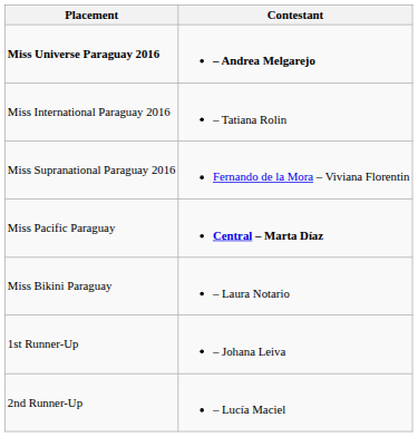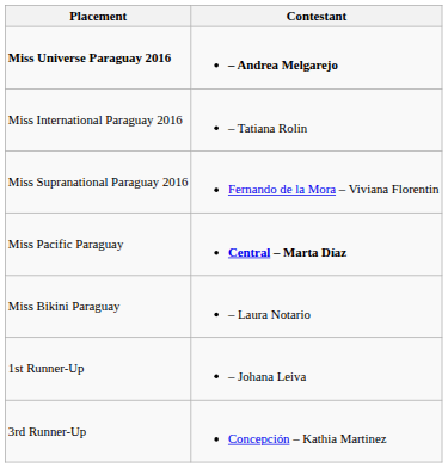- row: 2nd Runner-Up | – Lucía Maciel
+ row: 3rd Runner-Up | Concepción – Kathia Martinez
